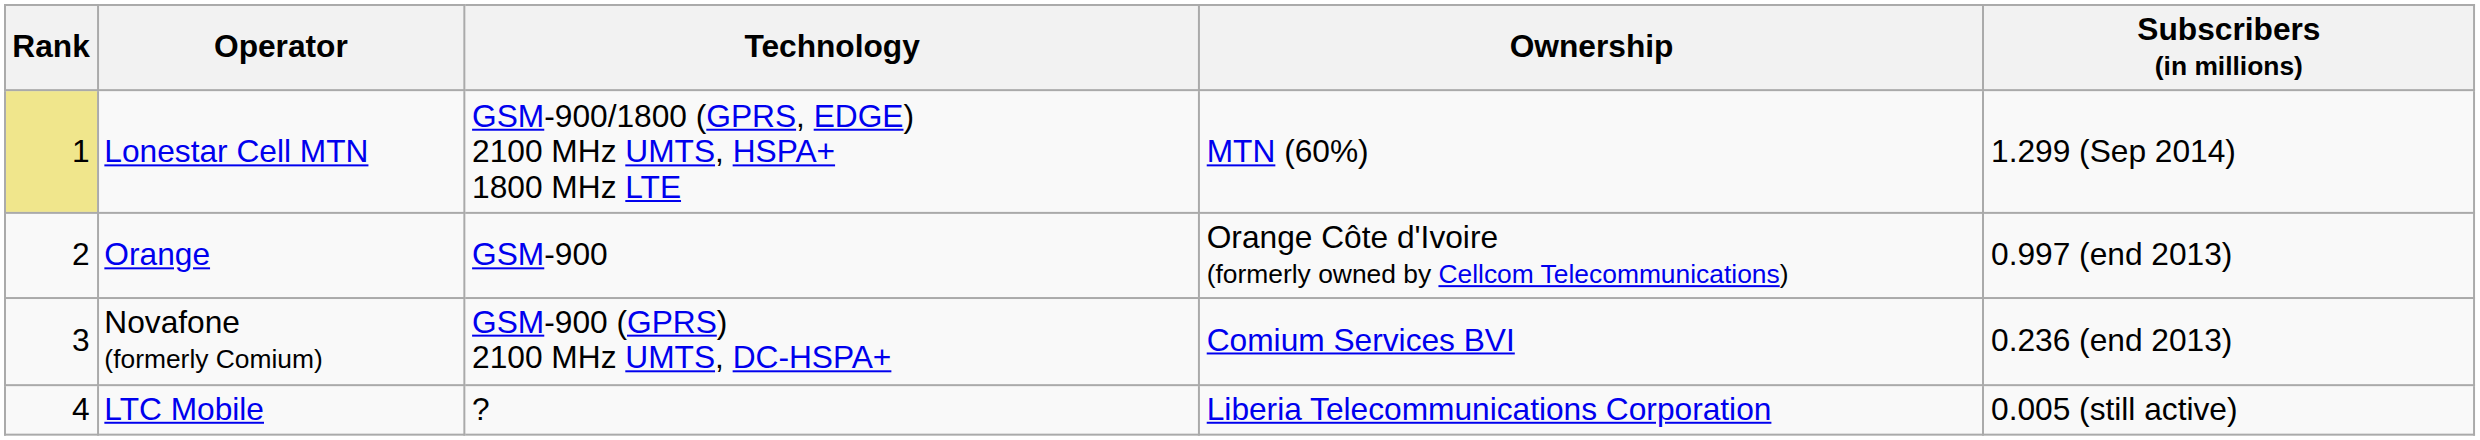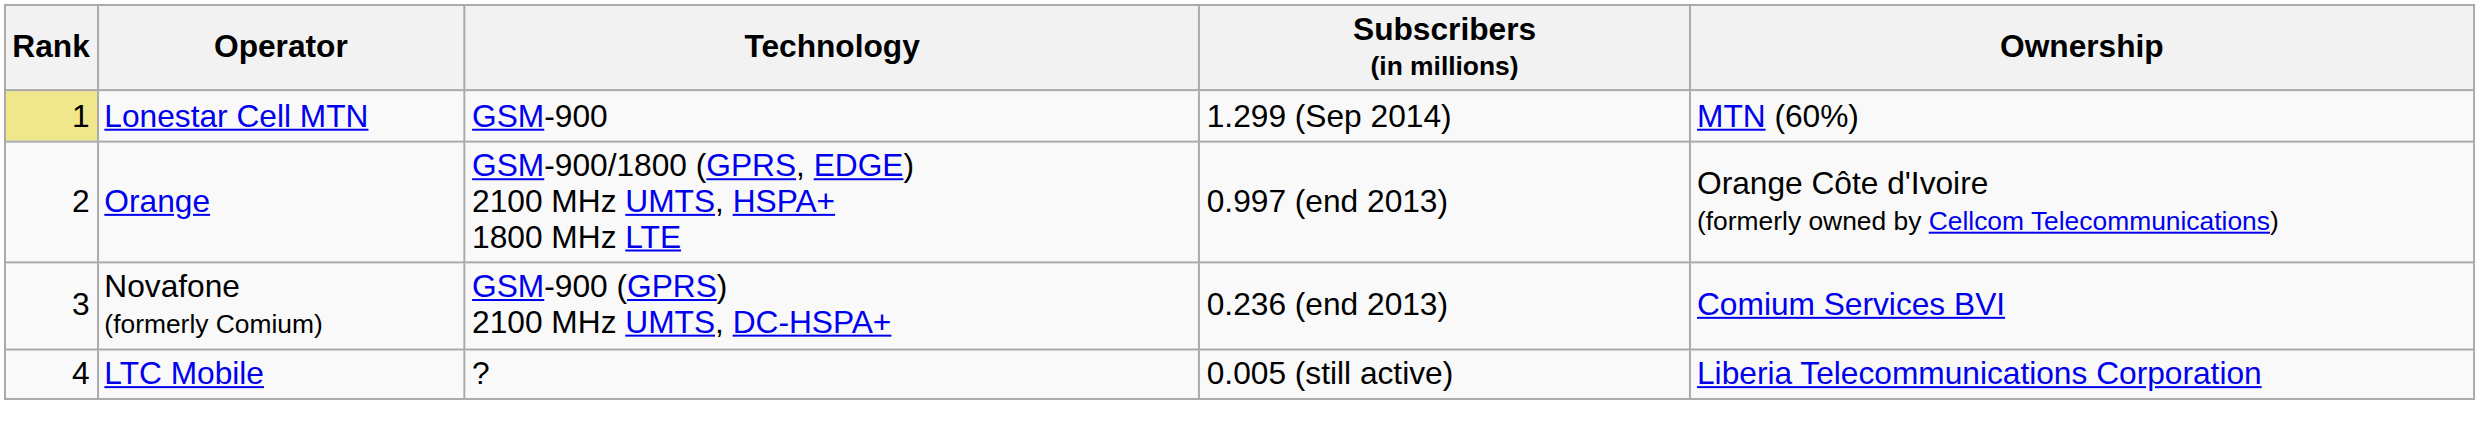columns swapped: Subscribers (in millions) <-> Ownership
Lonestar Cell MTN | Technology: GSM-900/1800 (GPRS, EDGE) 2100 MHz UMTS, HSPA+ 1800 MHz LTE -> GSM-900
Orange | Technology: GSM-900 -> GSM-900/1800 (GPRS, EDGE) 2100 MHz UMTS, HSPA+ 1800 MHz LTE
